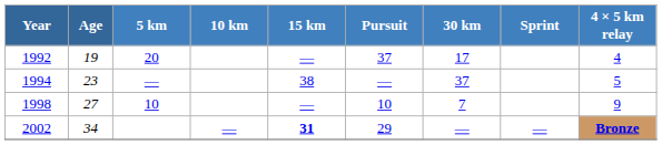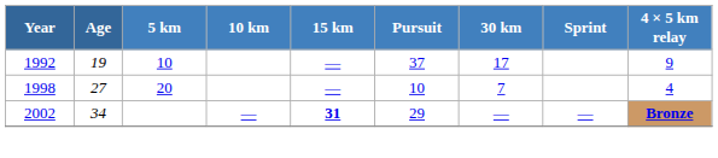1992 | 5 km: 20 -> 10
1992 | 4 × 5 km relay: 4 -> 9
- row: 1994 | 23 | — | 38 | — | 37 | 5
1998 | 5 km: 10 -> 20
1998 | 4 × 5 km relay: 9 -> 4
